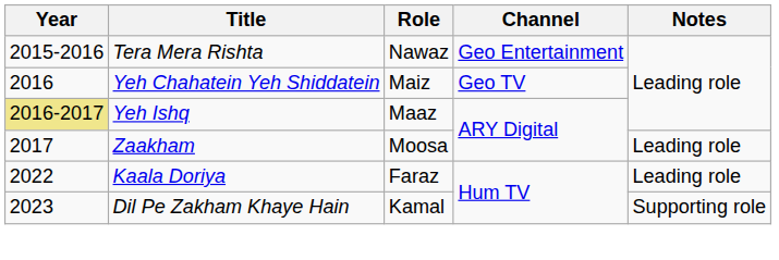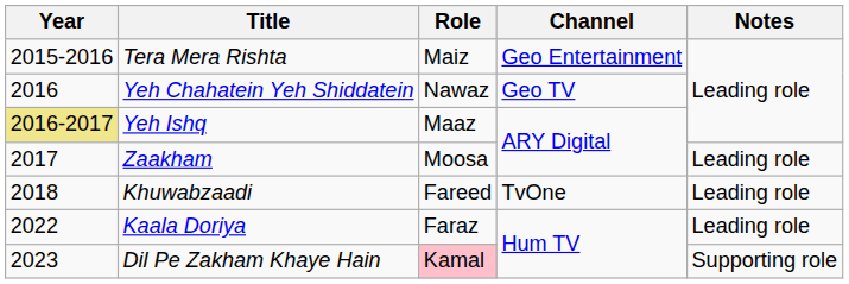Tera Mera Rishta | Role: Nawaz -> Maiz
Yeh Chahatein Yeh Shiddatein | Role: Maiz -> Nawaz
+ row: 2018 | Khuwabzaadi | Fareed | TvOne | Leading role
Dil Pe Zakham Khaye Hain | Role: no background -> pink background
